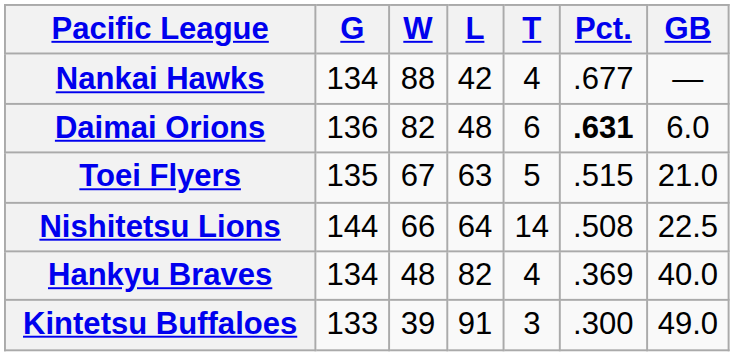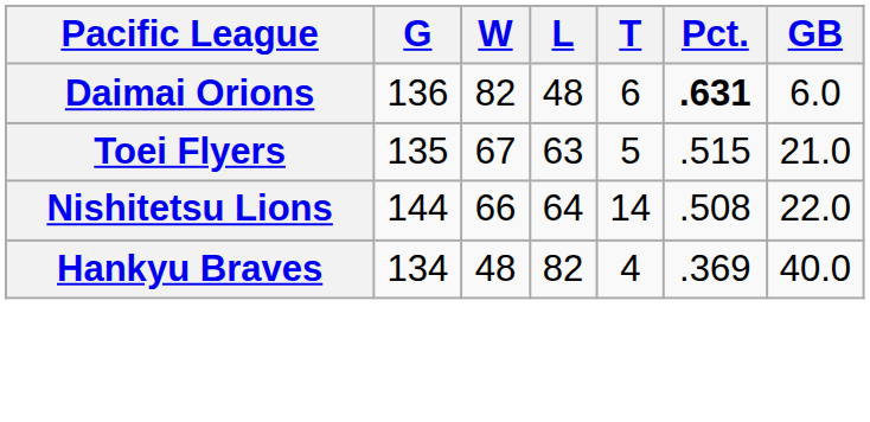- row: Nankai Hawks | 134 | 88 | 42 | 4 | .677 | —
Nishitetsu Lions | GB: 22.5 -> 22.0
- row: Kintetsu Buffaloes | 133 | 39 | 91 | 3 | .300 | 49.0
